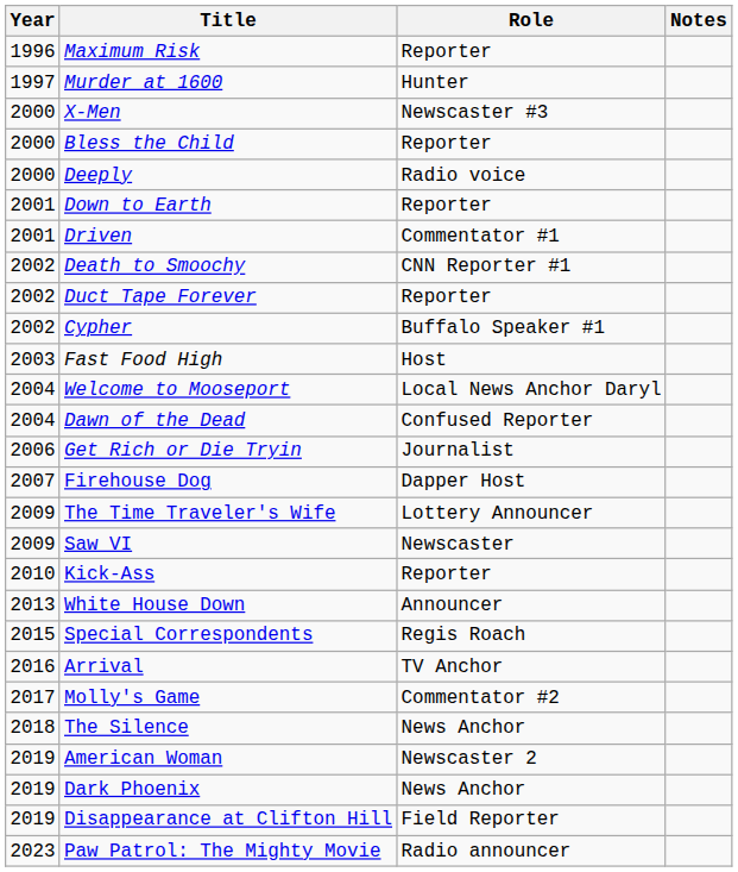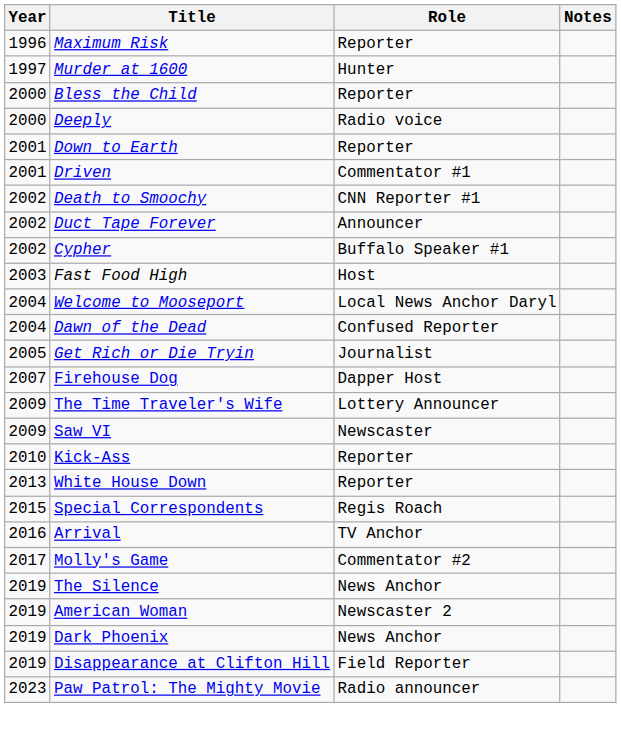- row: 2000 | X-Men | Newscaster #3
Duct Tape Forever | Role: Reporter -> Announcer
Get Rich or Die Tryin | Year: 2006 -> 2005
White House Down | Role: Announcer -> Reporter
The Silence | Year: 2018 -> 2019
